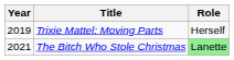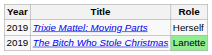The Bitch Who Stole Christmas | Year: 2021 -> 2019
